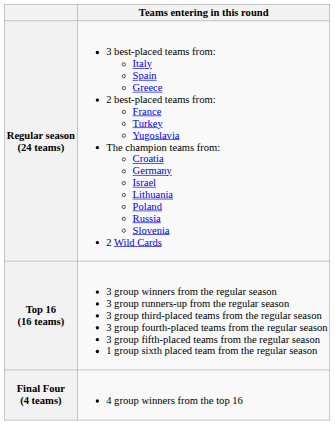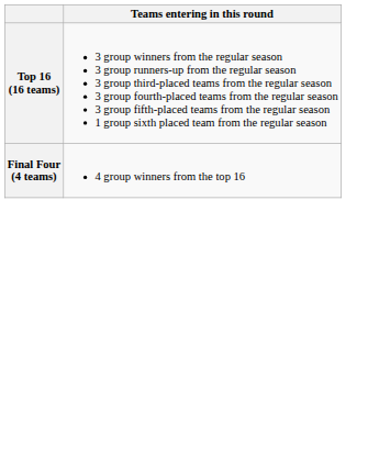- row: Regular season (24 teams) | 3 best-placed teams from: Italy Spain Greece 2 best-placed teams from: France Turkey Yugoslavia The champion teams from: Croatia Germany Israel Lithuania Poland Russia Slovenia 2 Wild Cards
